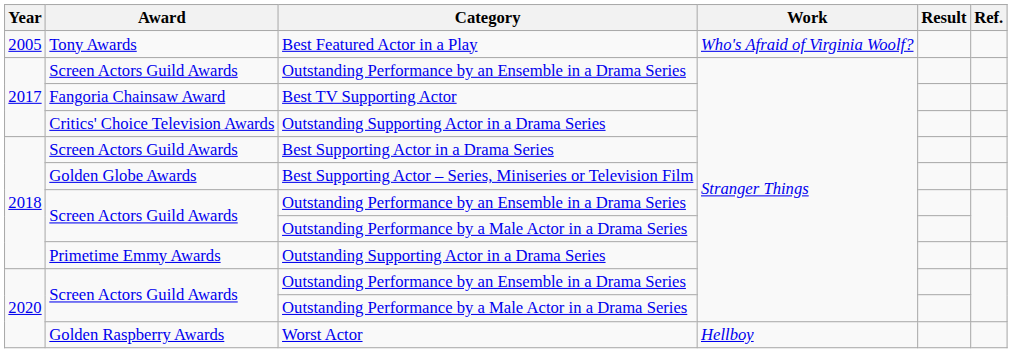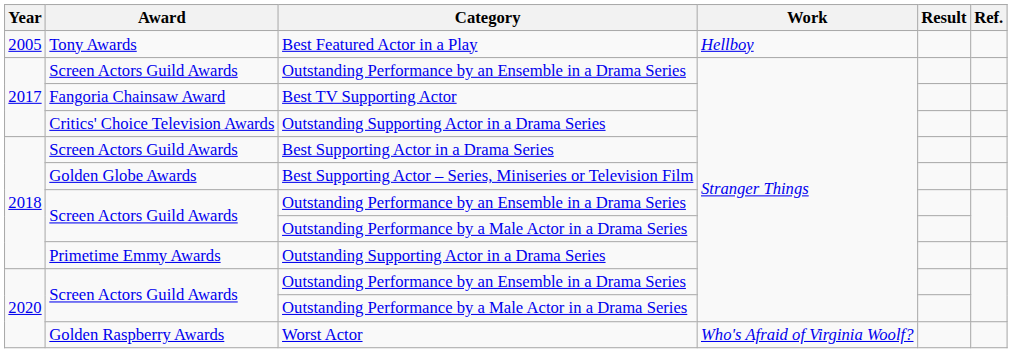Best Featured Actor in a Play | Work: Who's Afraid of Virginia Woolf? -> Hellboy
Worst Actor | Work: Hellboy -> Who's Afraid of Virginia Woolf?
